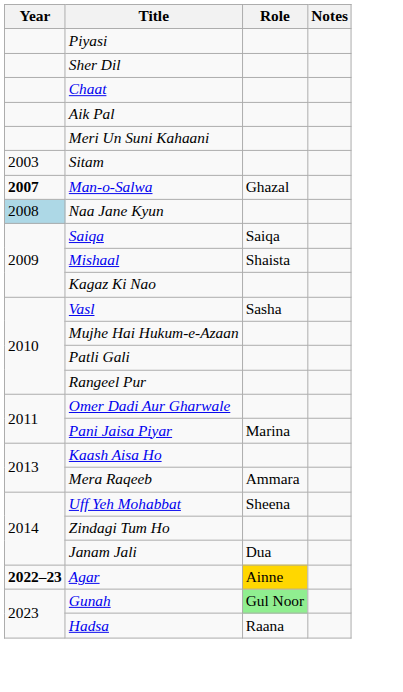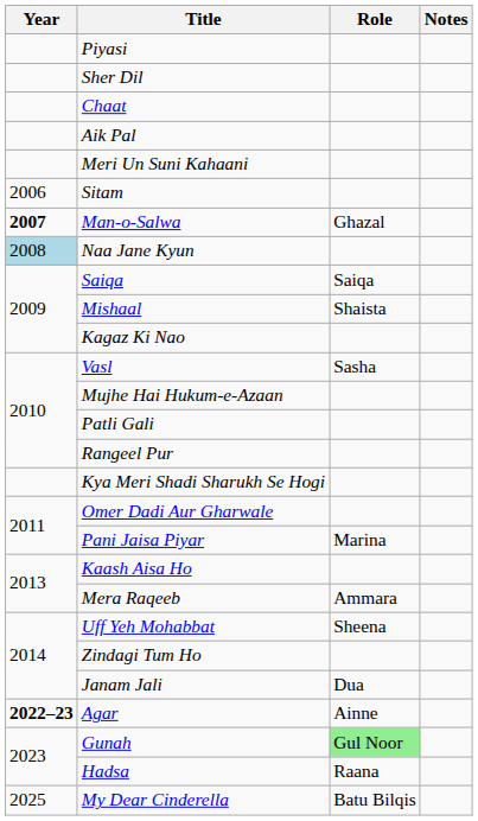Sitam | Year: 2003 -> 2006
+ row: Kya Meri Shadi Sharukh Se Hogi
Agar | Role: gold background -> no background
+ row: 2025 | My Dear Cinderella | Batu Bilqis
